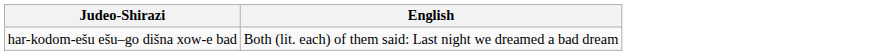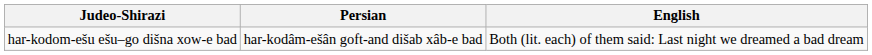+ column: Persian | har-kodâm-ešân goft-and dišab xâb-e bad
